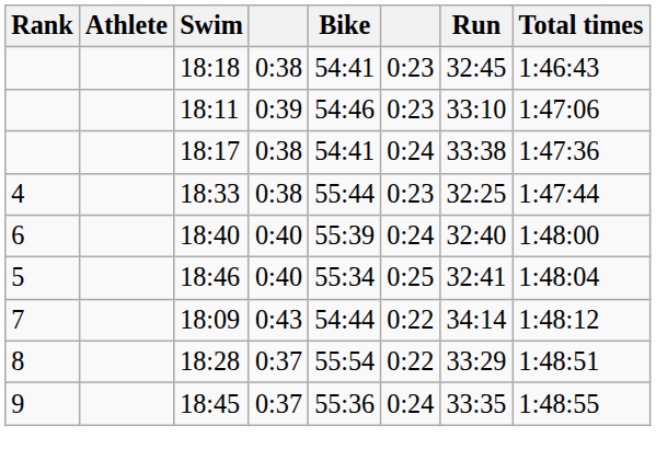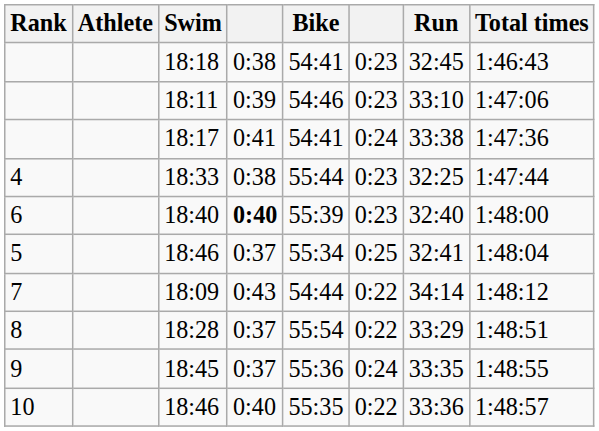18:17 | column 4: 0:38 -> 0:41
18:40 | column 4: normal -> bold
18:40 | column 6: 0:24 -> 0:23
5 / 18:46 | column 4: 0:40 -> 0:37
+ row: 10 | 18:46 | 0:40 | 55:35 | 0:22 | 33:36 | 1:48:57
